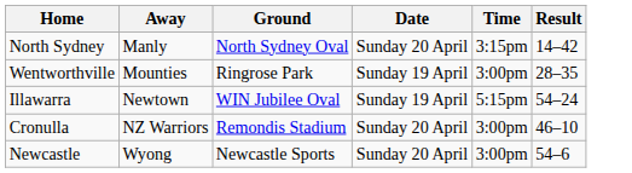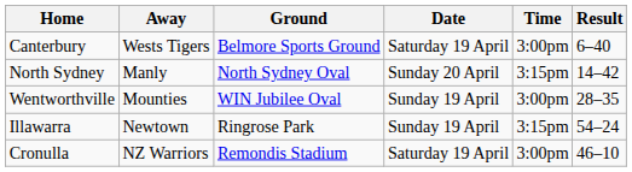+ row: Canterbury | Wests Tigers | Belmore Sports Ground | Saturday 19 April | 3:00pm | 6–40
Wentworthville | Ground: Ringrose Park -> WIN Jubilee Oval
Illawarra | Ground: WIN Jubilee Oval -> Ringrose Park
Illawarra | Time: 5:15pm -> 3:15pm
Cronulla | Date: Sunday 20 April -> Saturday 19 April
- row: Newcastle | Wyong | Newcastle Sports | Sunday 20 April | 3:00pm | 54–6
